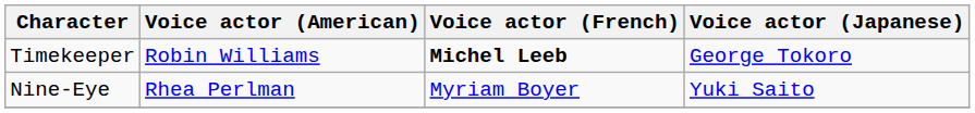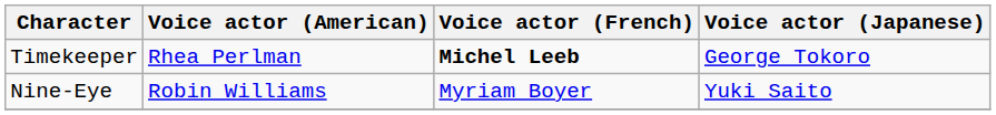Timekeeper | Voice actor (American): Robin Williams -> Rhea Perlman
Nine-Eye | Voice actor (American): Rhea Perlman -> Robin Williams
